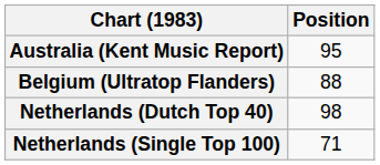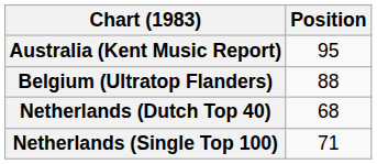Netherlands (Dutch Top 40) | Position: 98 -> 68
